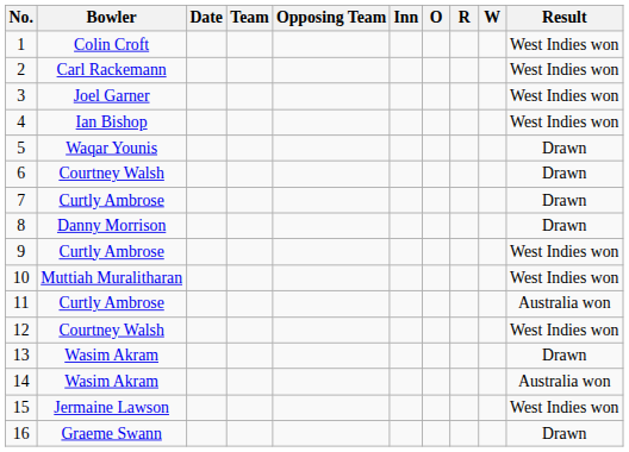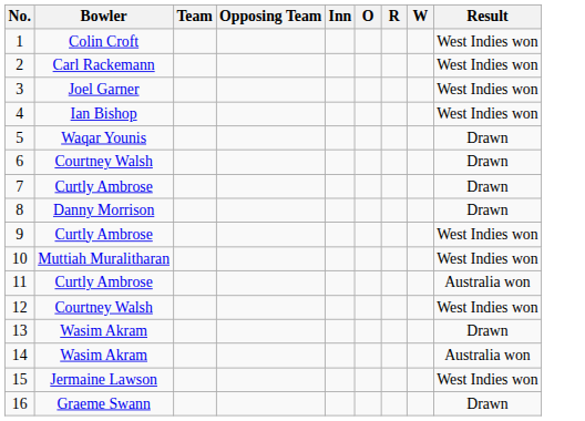- column: Date
